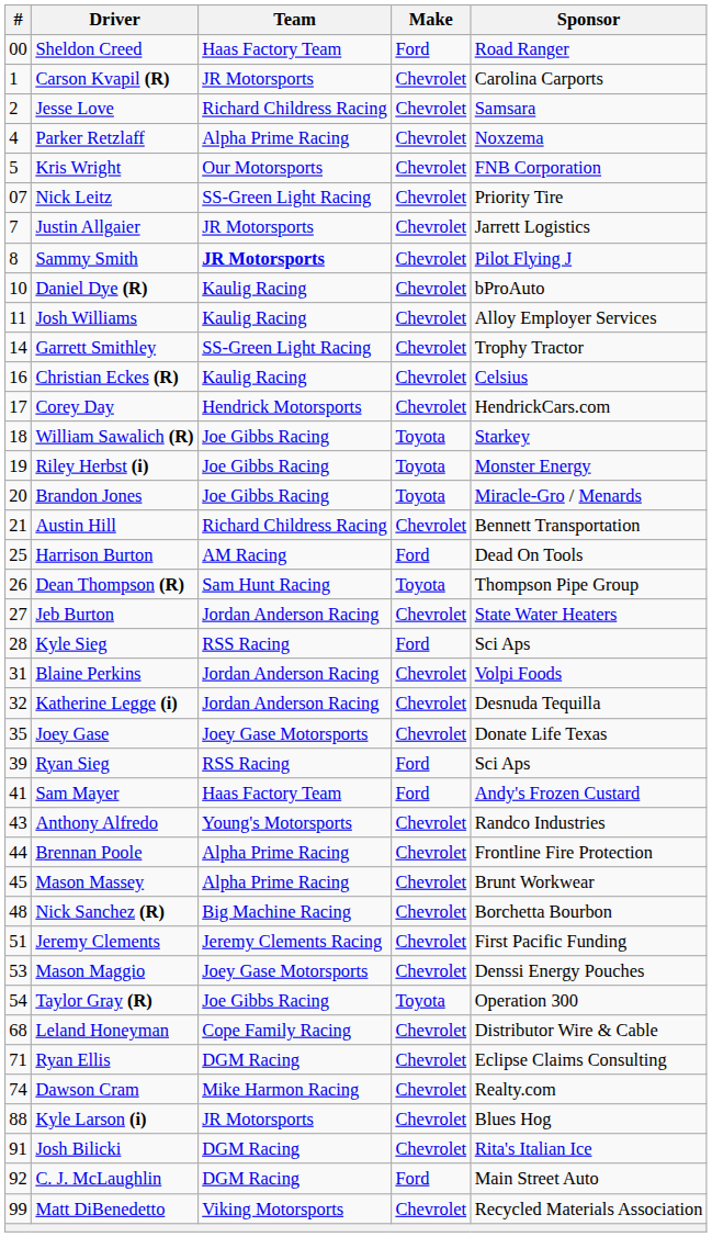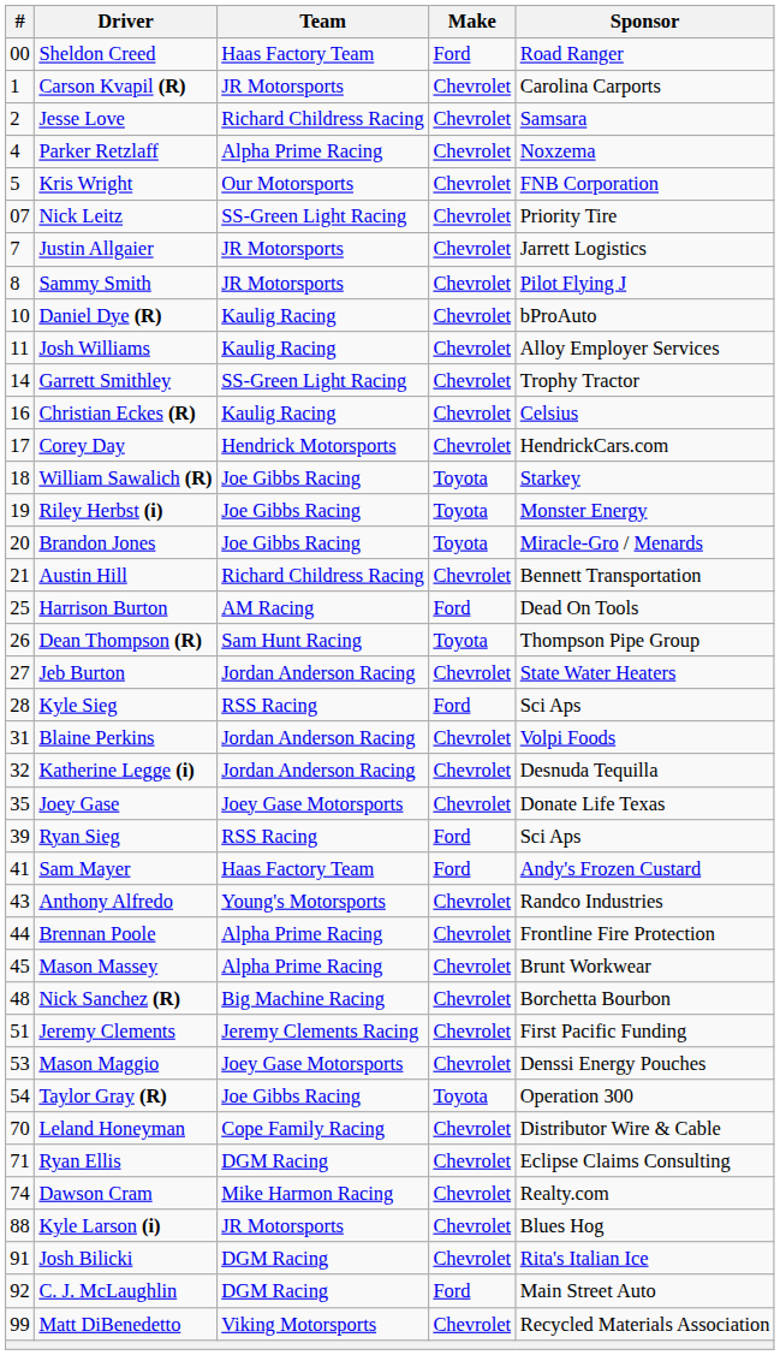Sammy Smith | Team: bold -> normal
Leland Honeyman | #: 68 -> 70
